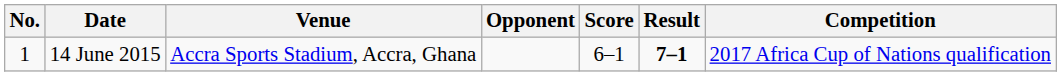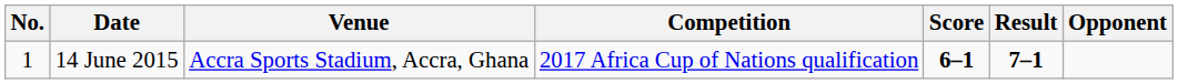columns swapped: Opponent <-> Competition
14 June 2015 | Score: normal -> bold
